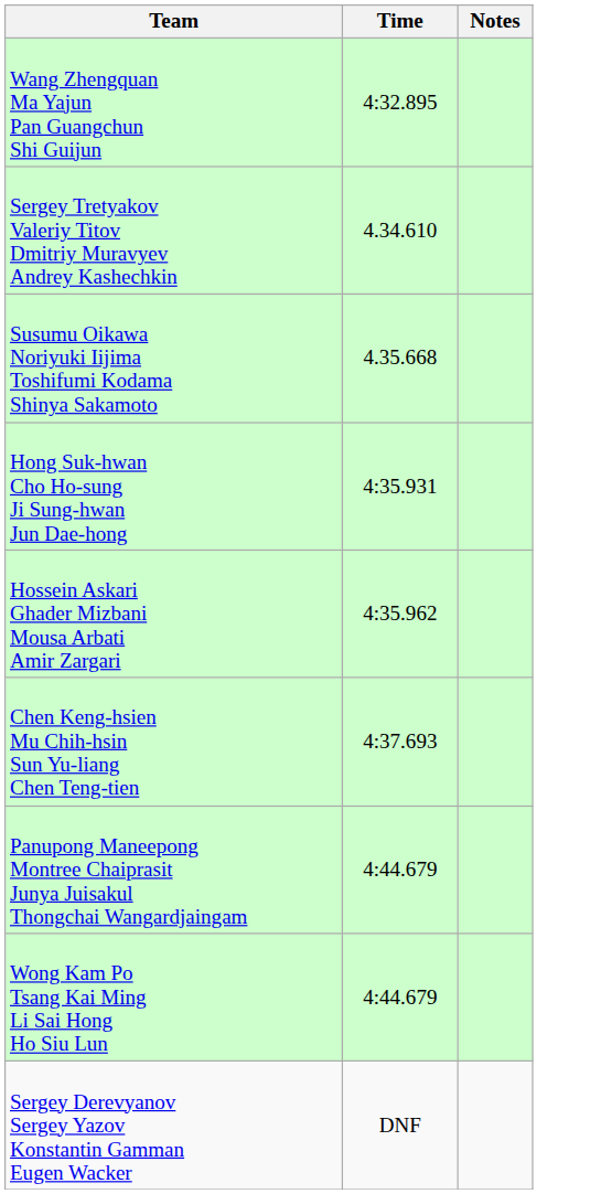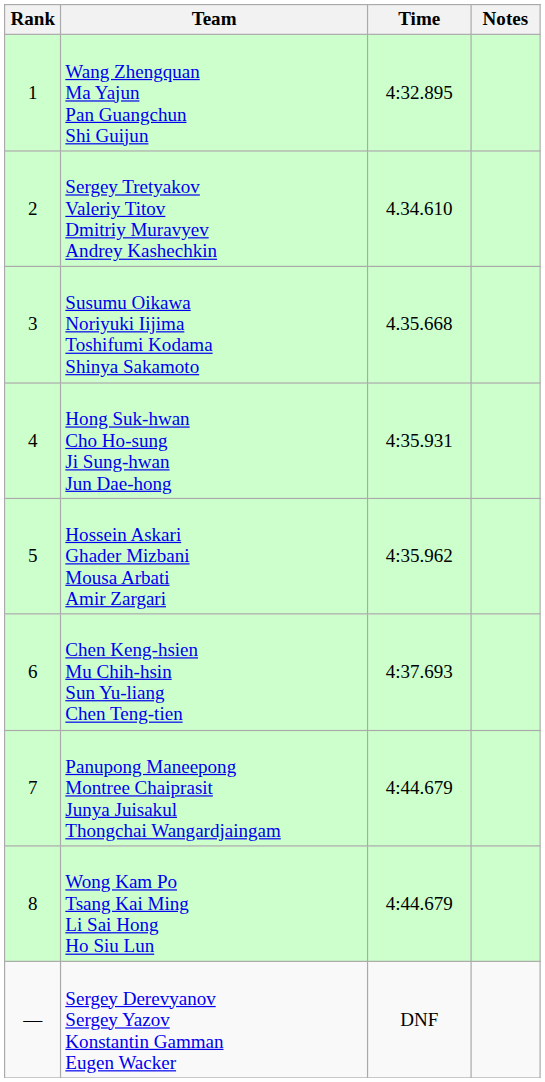+ column: Rank | 1 | 2 | 3 | 4 | 5 | 6 | 7 | 8 | —
